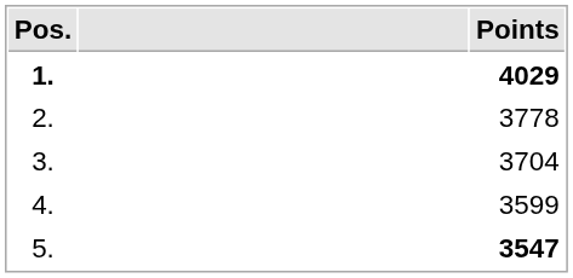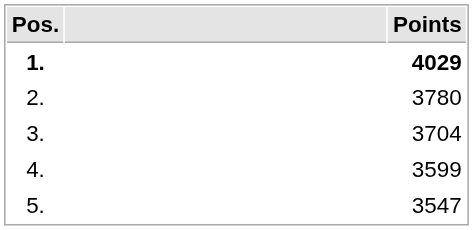2. | Points: 3778 -> 3780
5. | Points: bold -> normal
